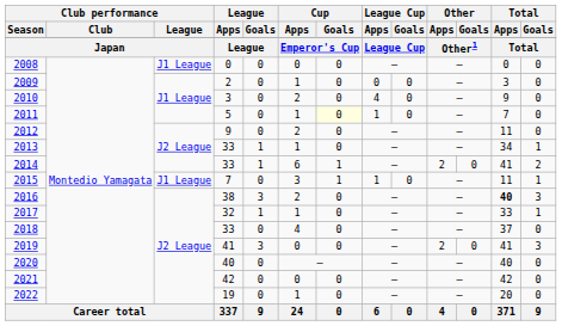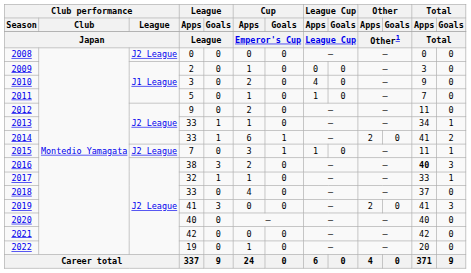2008 | Club performance / League: J1 League -> J2 League
2011 | Cup / Goals: lightyellow background -> no background
2015 | Club performance / League: J1 League -> J2 League
